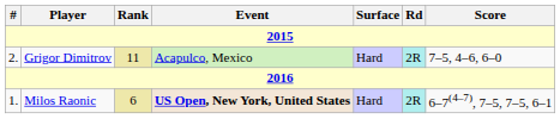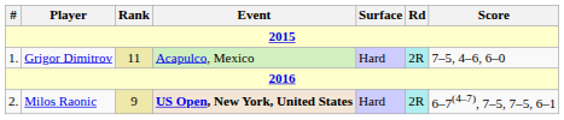Grigor Dimitrov | #: 2. -> 1.
Milos Raonic | #: 1. -> 2.
Milos Raonic | Rank: 6 -> 9
